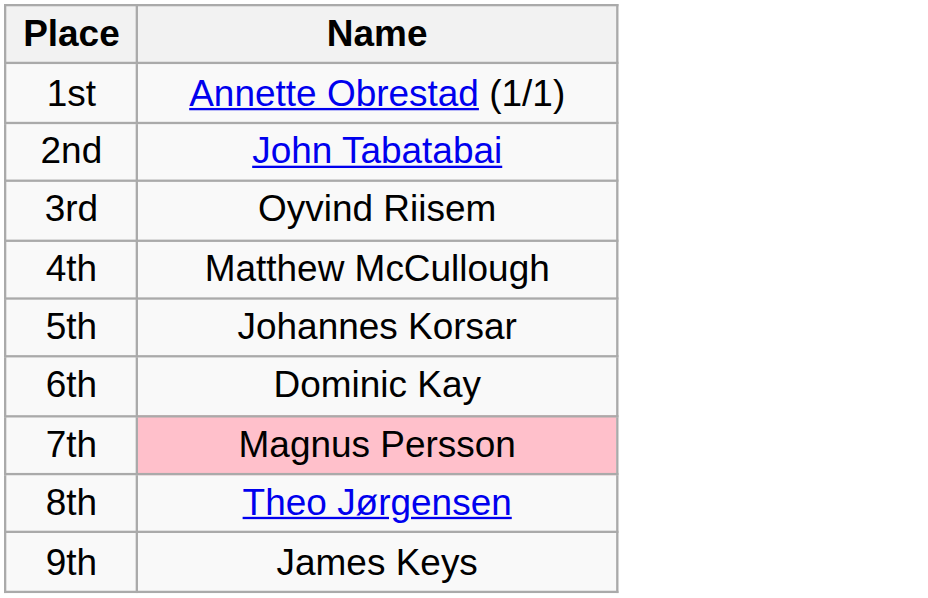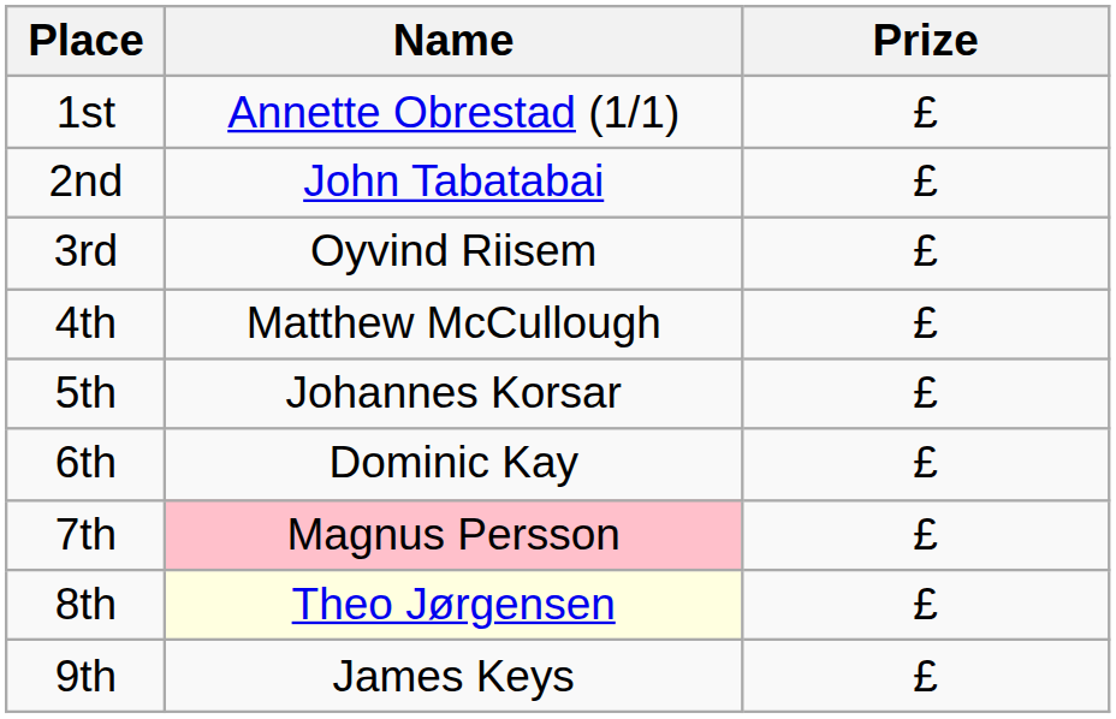+ column: Prize | £ | £ | £ | £ | £ | £ | £ | £ | £
8th | Name: no background -> lightyellow background
